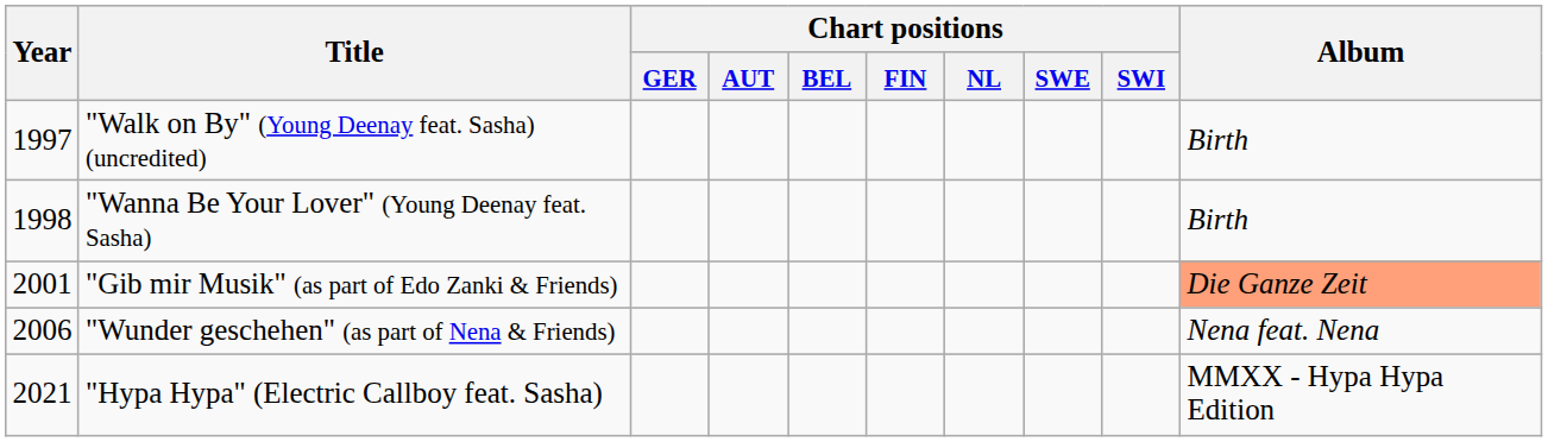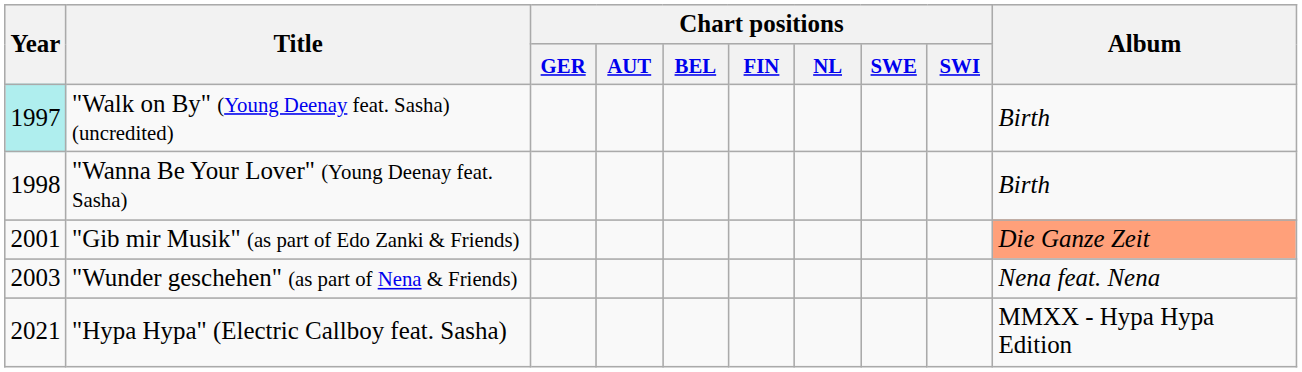"Walk on By" (Young Deenay feat. Sasha) (uncredited) | Year: no background -> paleturquoise background
"Wunder geschehen" (as part of Nena & Friends) | Year: 2006 -> 2003
